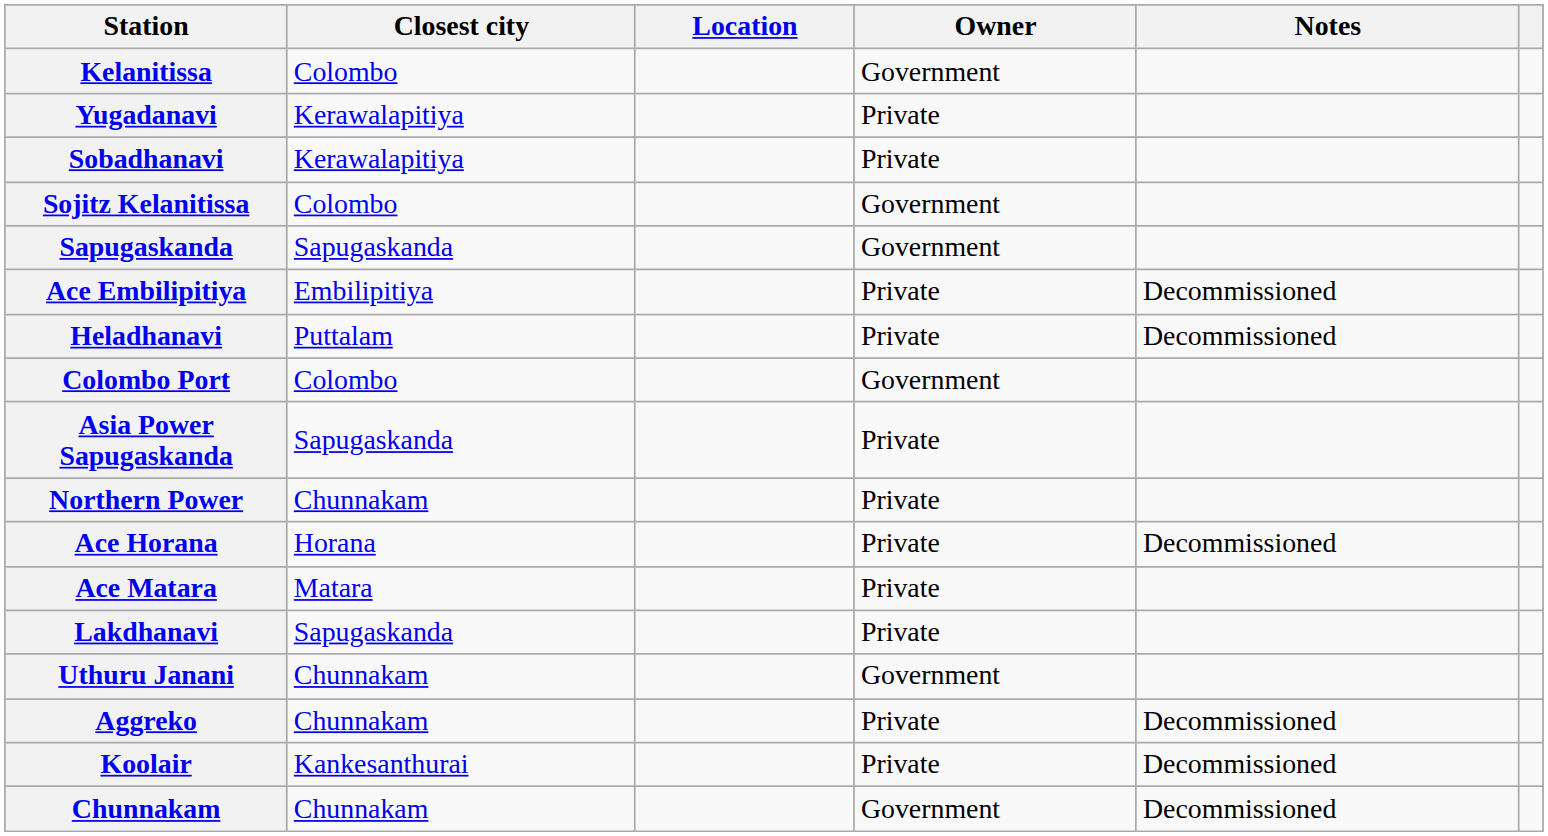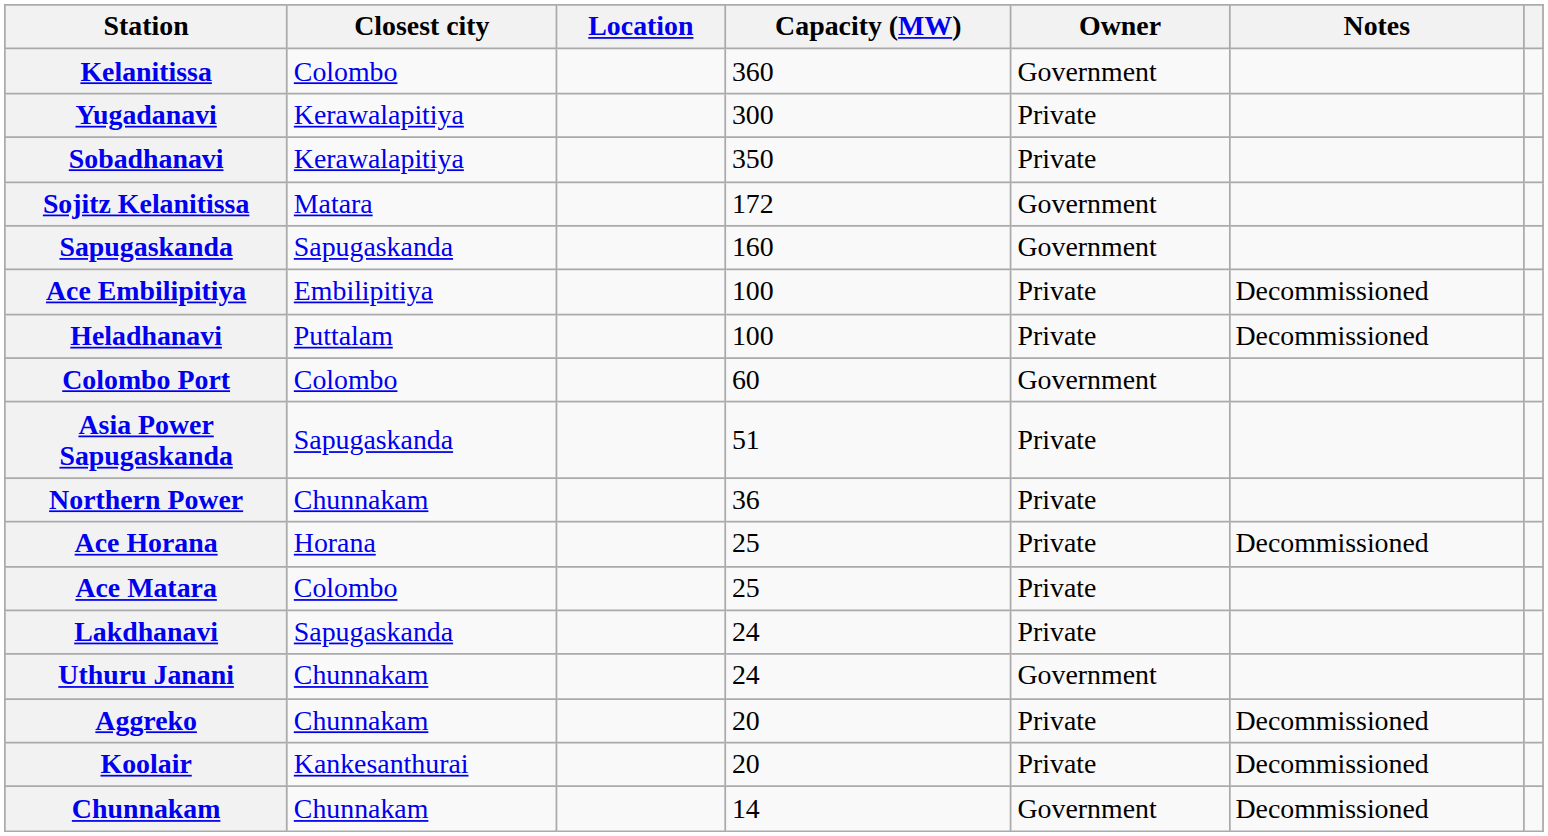+ column: Capacity (MW) | 360 | 300 | 350 | 172 | 160 | 100 | 100 | 60 | 51 | 36 | 25 | 25 | 24 | 24 | 20 | 20 | 14
Sojitz Kelanitissa | Closest city: Colombo -> Matara
Ace Matara | Closest city: Matara -> Colombo
